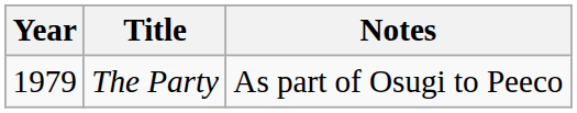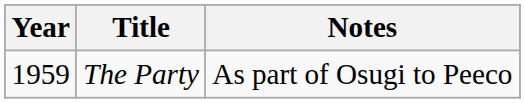The Party | Year: 1979 -> 1959
